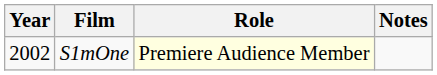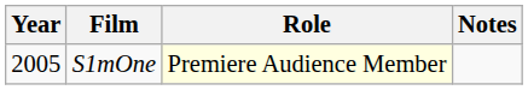S1mOne | Year: 2002 -> 2005
